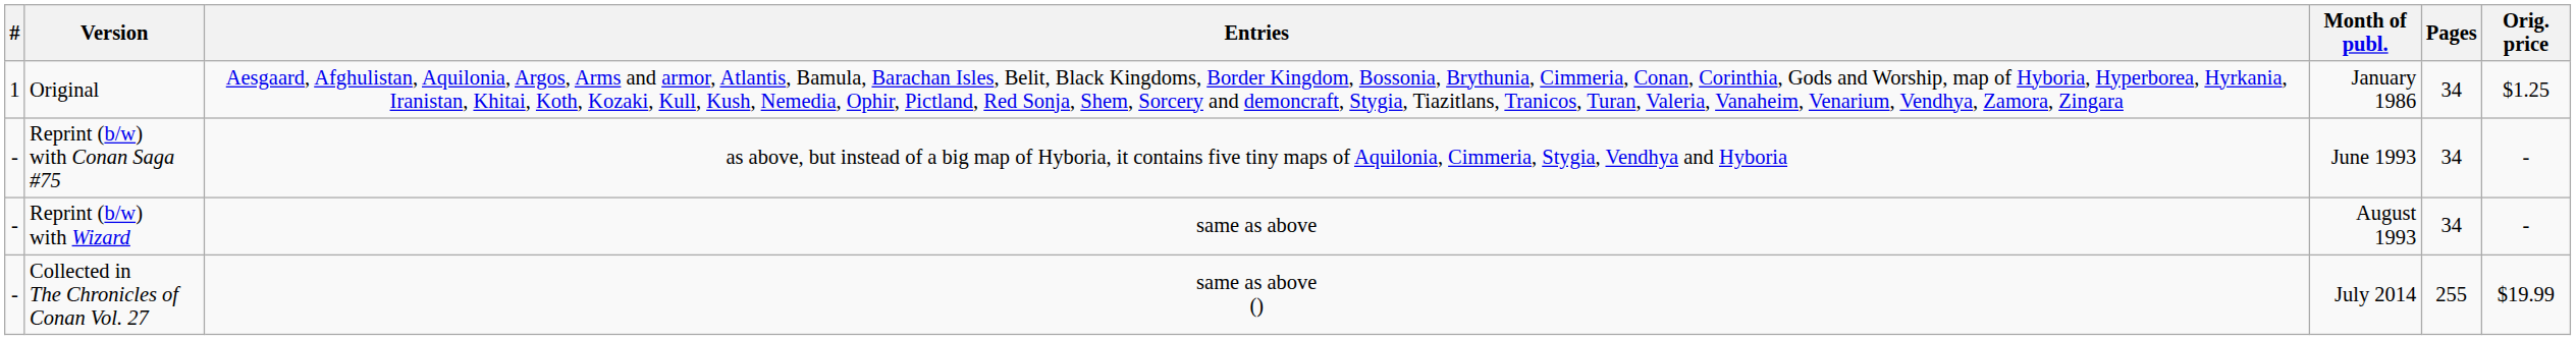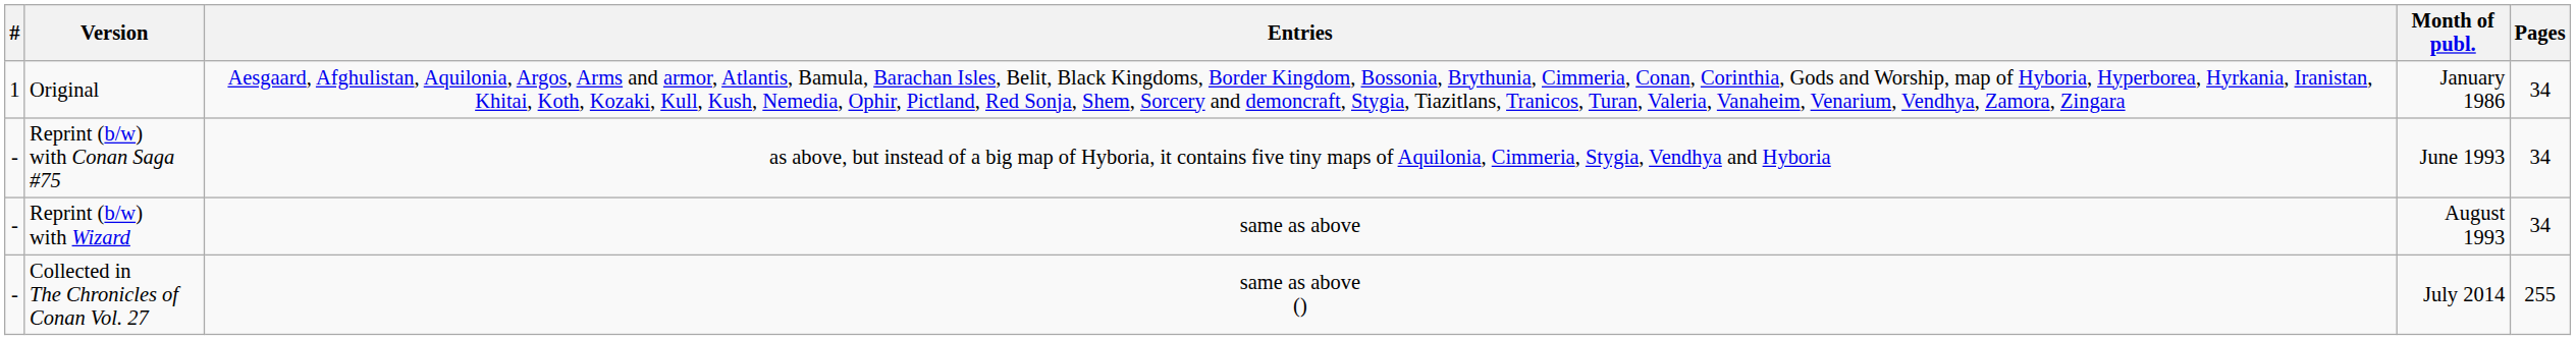- column: Orig. price | $1.25 | - | - | $19.99
